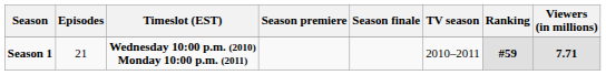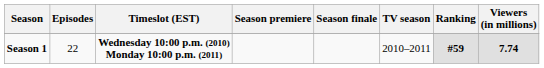Season 1 | Episodes: 21 -> 22
Season 1 | Viewers (in millions): 7.71 -> 7.74
